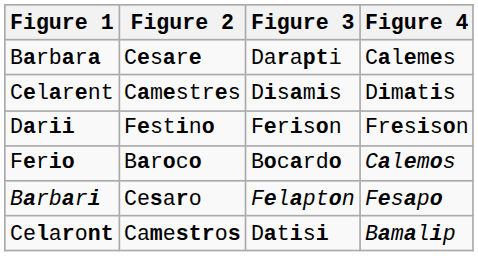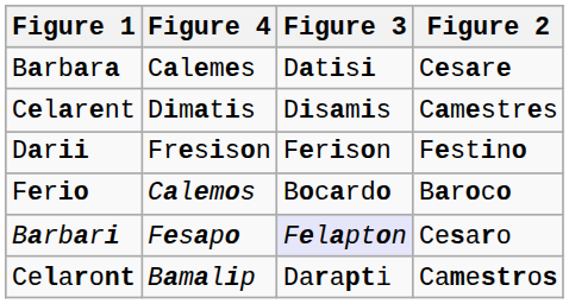columns swapped: Figure 2 <-> Figure 4
Barbara | Figure 3: Darapti -> Datisi
Barbari | Figure 3: no background -> lavender background
Celaront | Figure 3: Datisi -> Darapti
